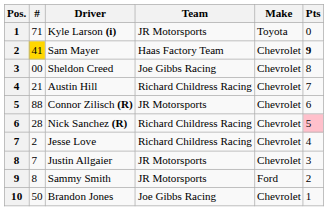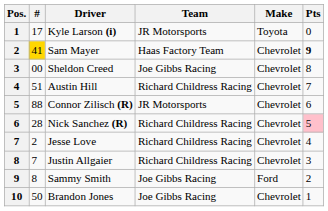Kyle Larson (i) | #: 71 -> 17
Austin Hill | #: 21 -> 51
Justin Allgaier | Team: JR Motorsports -> Richard Childress Racing
Sammy Smith | Team: JR Motorsports -> Joe Gibbs Racing
